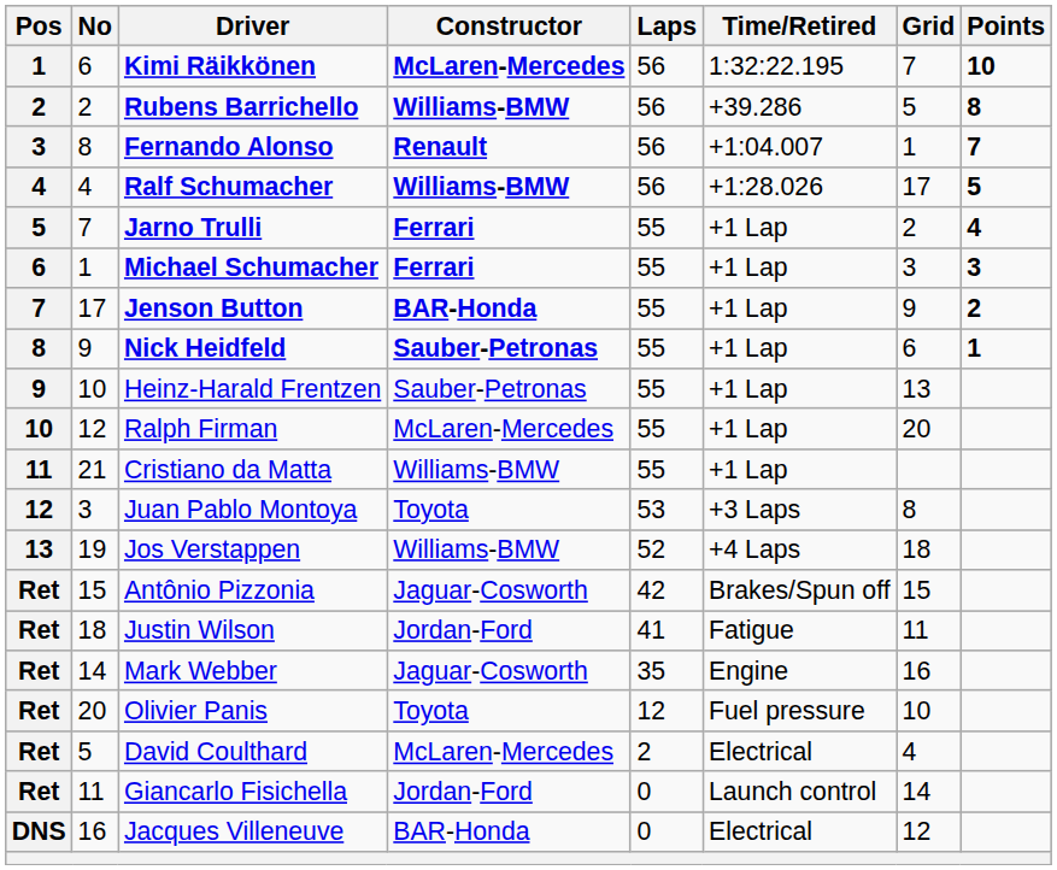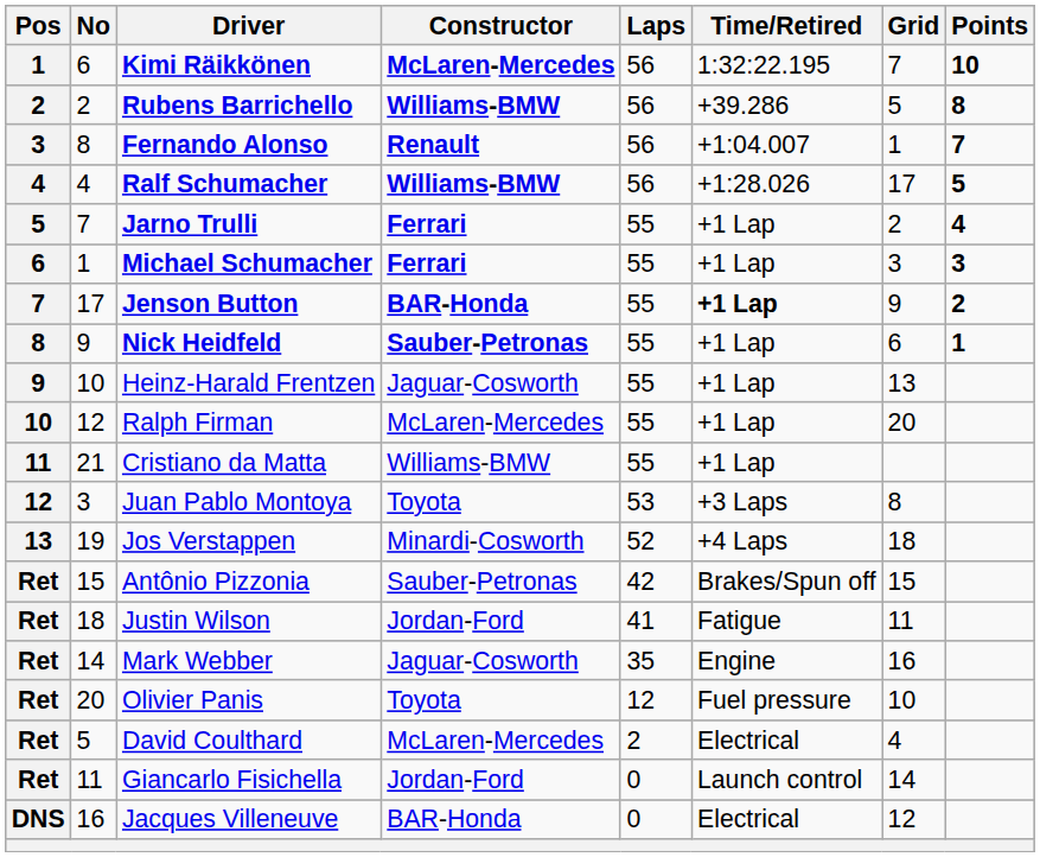Jenson Button | Time/Retired: normal -> bold
Heinz-Harald Frentzen | Constructor: Sauber-Petronas -> Jaguar-Cosworth
Jos Verstappen | Constructor: Williams-BMW -> Minardi-Cosworth
Antônio Pizzonia | Constructor: Jaguar-Cosworth -> Sauber-Petronas
